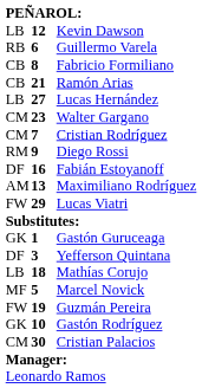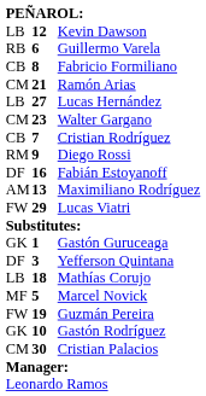Ramón Arias | column 1: CB -> CM
Cristian Rodríguez | column 1: CM -> CB
